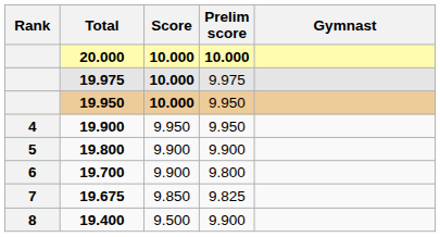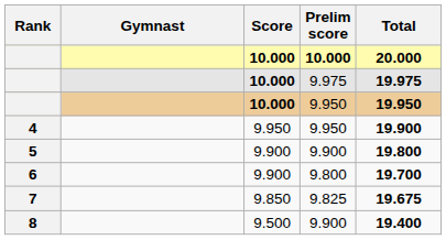columns swapped: Gymnast <-> Total
